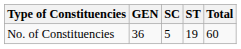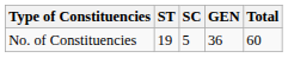columns swapped: GEN <-> ST
